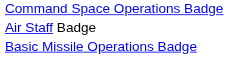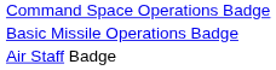rows swapped: Basic Missile Operations Badge <-> Air Staff Badge
